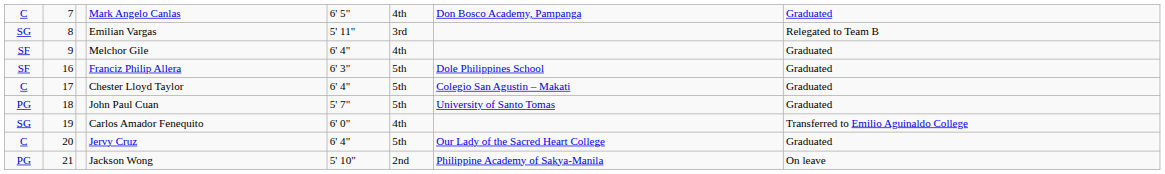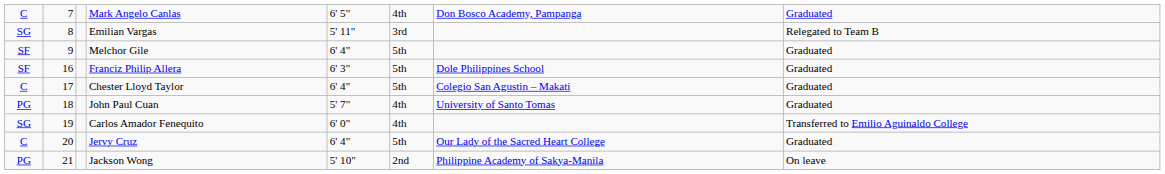Melchor Gile | column 6: 4th -> 5th
John Paul Cuan | column 6: 5th -> 4th
